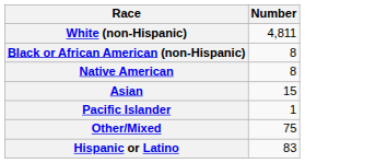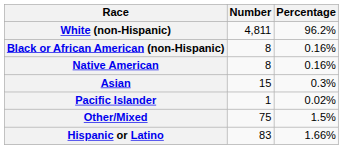+ column: Percentage | 96.2% | 0.16% | 0.16% | 0.3% | 0.02% | 1.5% | 1.66%
